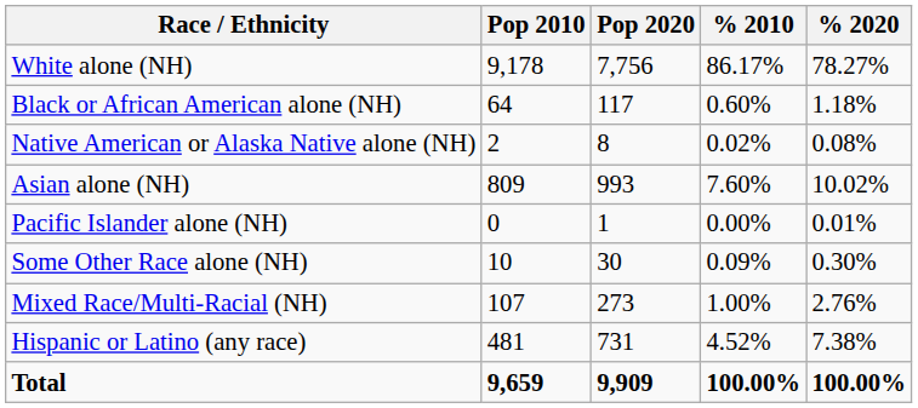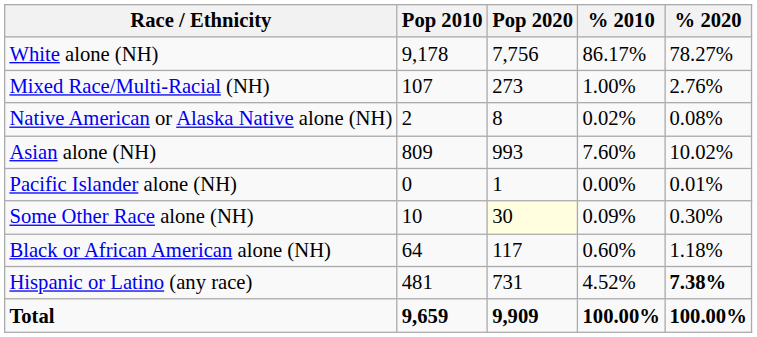rows swapped: Black or African American alone (NH) <-> Mixed Race/Multi-Racial (NH)
Some Other Race alone (NH) | Pop 2020: no background -> lightyellow background
Hispanic or Latino (any race) | % 2020: normal -> bold
